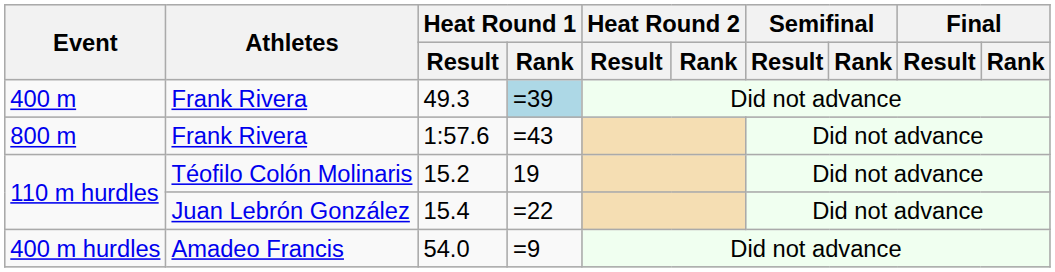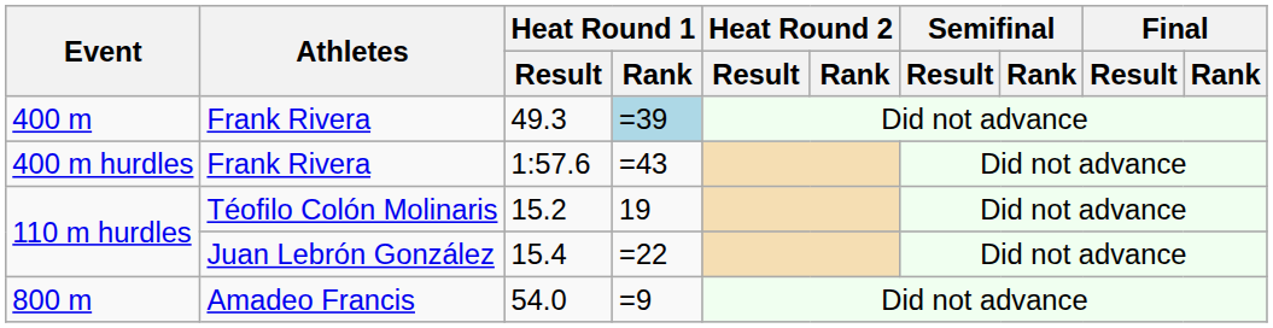1:57.6 | Event: 800 m -> 400 m hurdles
54.0 | Event: 400 m hurdles -> 800 m
